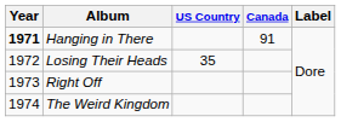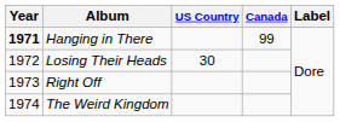Hanging in There | Canada: 91 -> 99
Losing Their Heads | US Country: 35 -> 30
